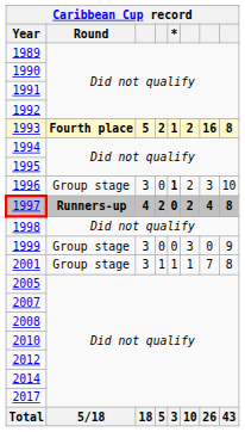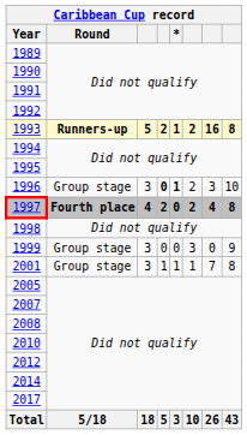1993 | Round: Fourth place -> Runners-up
1996 | column 4: normal -> bold
1997 | Round: Runners-up -> Fourth place
